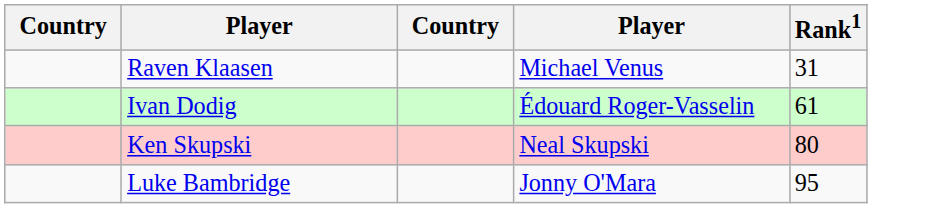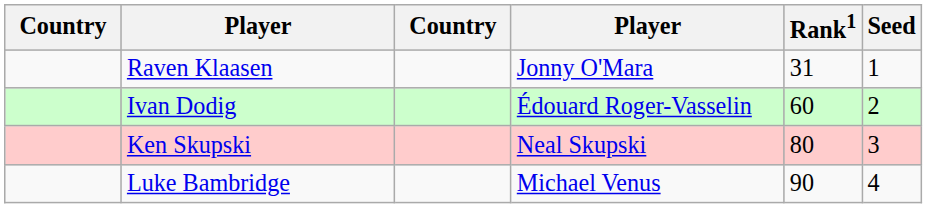+ column: Seed | 1 | 2 | 3 | 4
Raven Klaasen | column 4: Michael Venus -> Jonny O'Mara
Ivan Dodig | Rank1: 61 -> 60
Luke Bambridge | column 4: Jonny O'Mara -> Michael Venus
Luke Bambridge | Rank1: 95 -> 90
